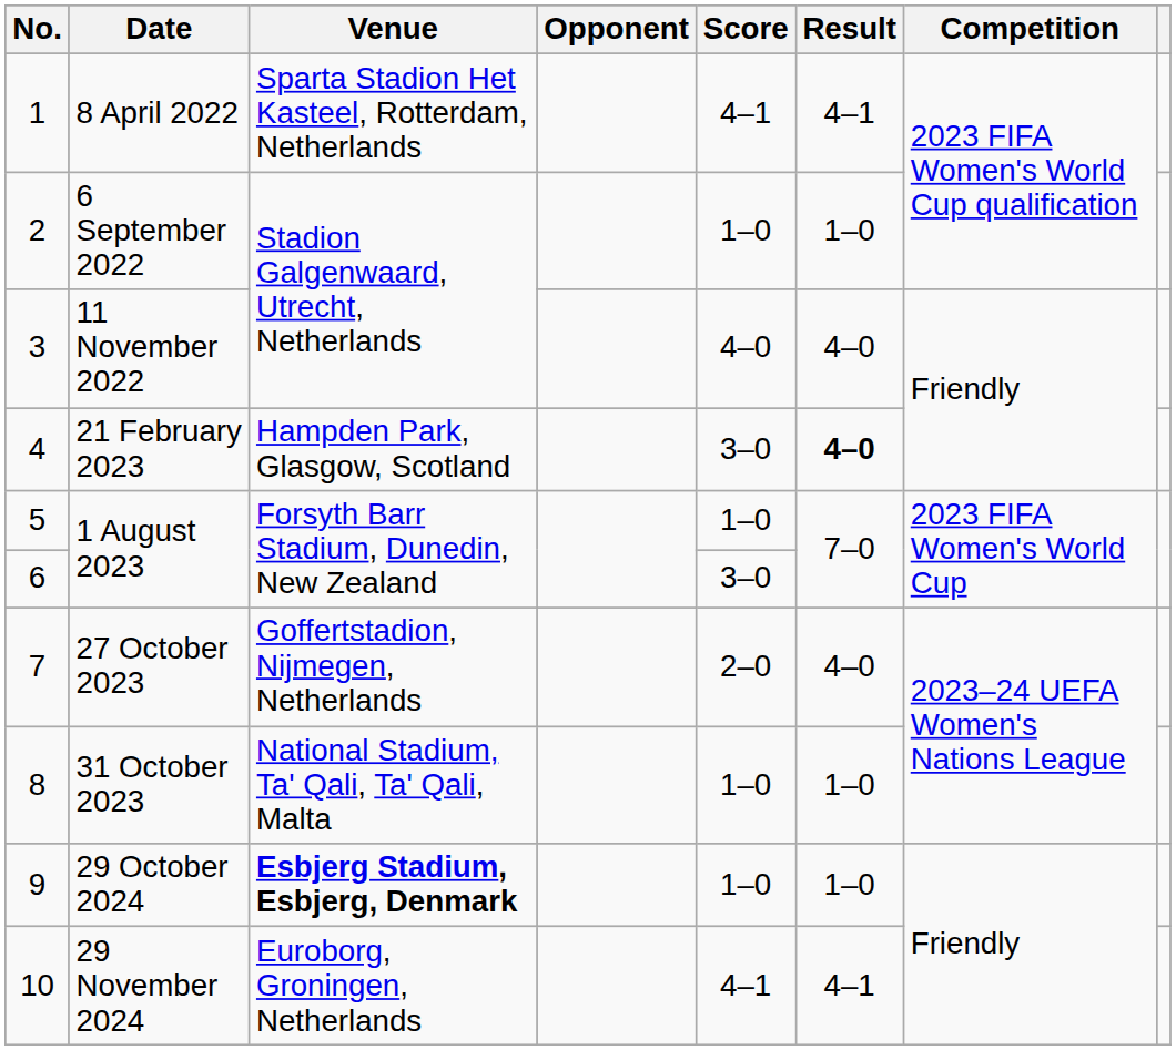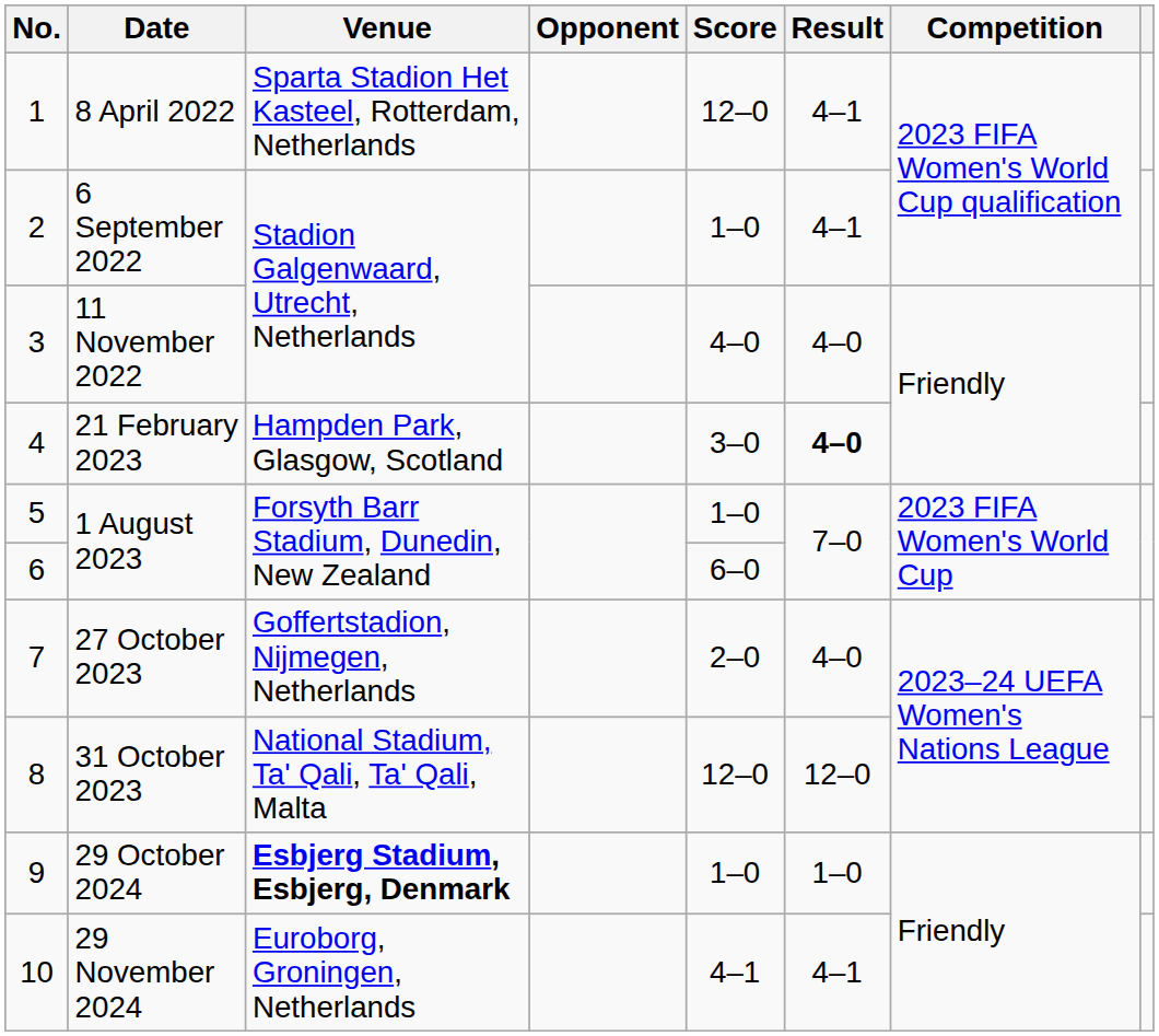8 April 2022 | Score: 4–1 -> 12–0
6 September 2022 | Result: 1–0 -> 4–1
6 / 1 August 2023 | Score: 3–0 -> 6–0
31 October 2023 | Score: 1–0 -> 12–0
31 October 2023 | Result: 1–0 -> 12–0
